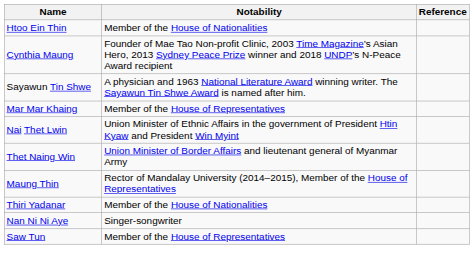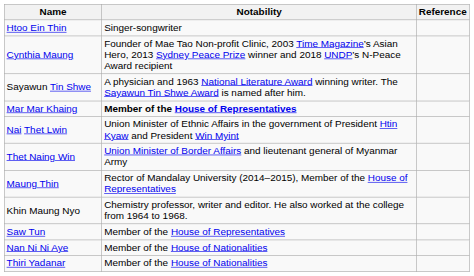Htoo Ein Thin | Notability: Member of the House of Nationalities -> Singer-songwriter
Mar Mar Khaing | Notability: normal -> bold
+ row: Khin Maung Nyo | Chemistry professor, writer and editor. He also worked at the college from 1964 to 1968.
rows swapped: Saw Tun <-> Thiri Yadanar
Nan Ni Ni Aye | Notability: Singer-songwriter -> Member of the House of Nationalities
